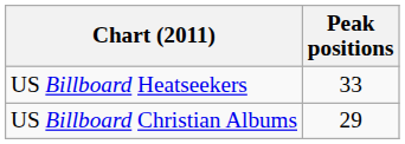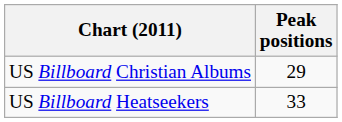rows swapped: US Billboard Christian Albums <-> US Billboard Heatseekers
